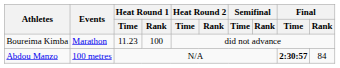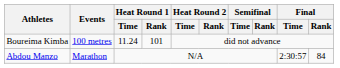Boureima Kimba | Events: Marathon -> 100 metres
Boureima Kimba | Heat Round 1 / Time: 11.23 -> 11.24
Boureima Kimba | Heat Round 1 / Rank: 100 -> 101
Abdou Manzo | Events: 100 metres -> Marathon
Abdou Manzo | Final / Time: bold -> normal
